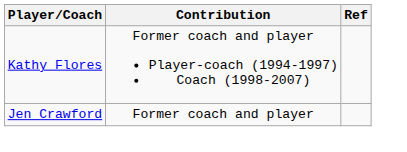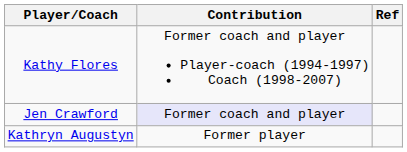Jen Crawford | Contribution: no background -> lavender background
+ row: Kathryn Augustyn | Former player
